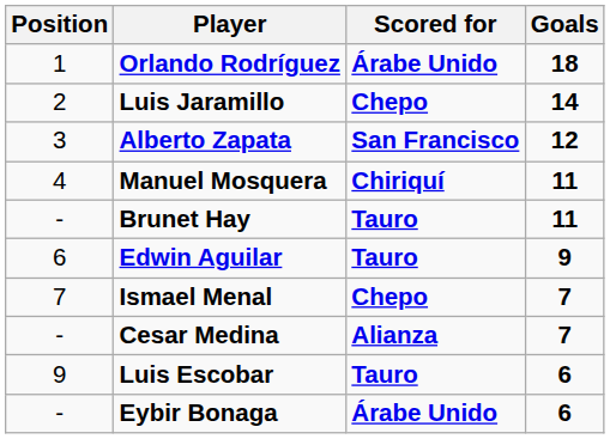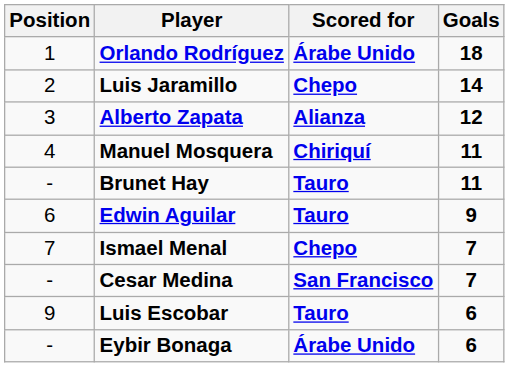Alberto Zapata | Scored for: San Francisco -> Alianza
Cesar Medina | Scored for: Alianza -> San Francisco
